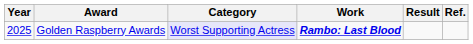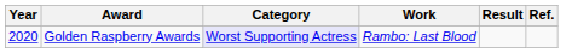Golden Raspberry Awards | Year: 2025 -> 2020
Golden Raspberry Awards | Work: bold -> normal
